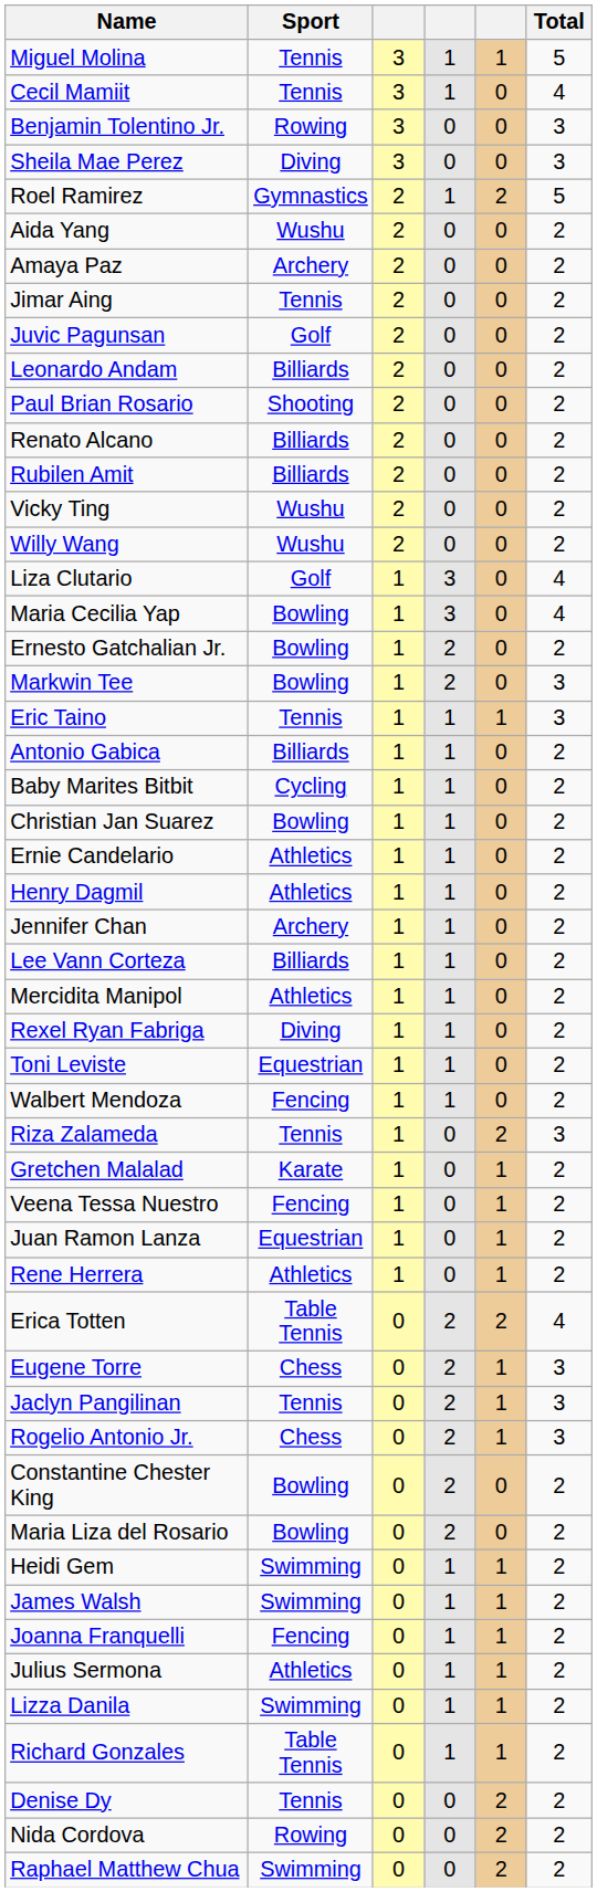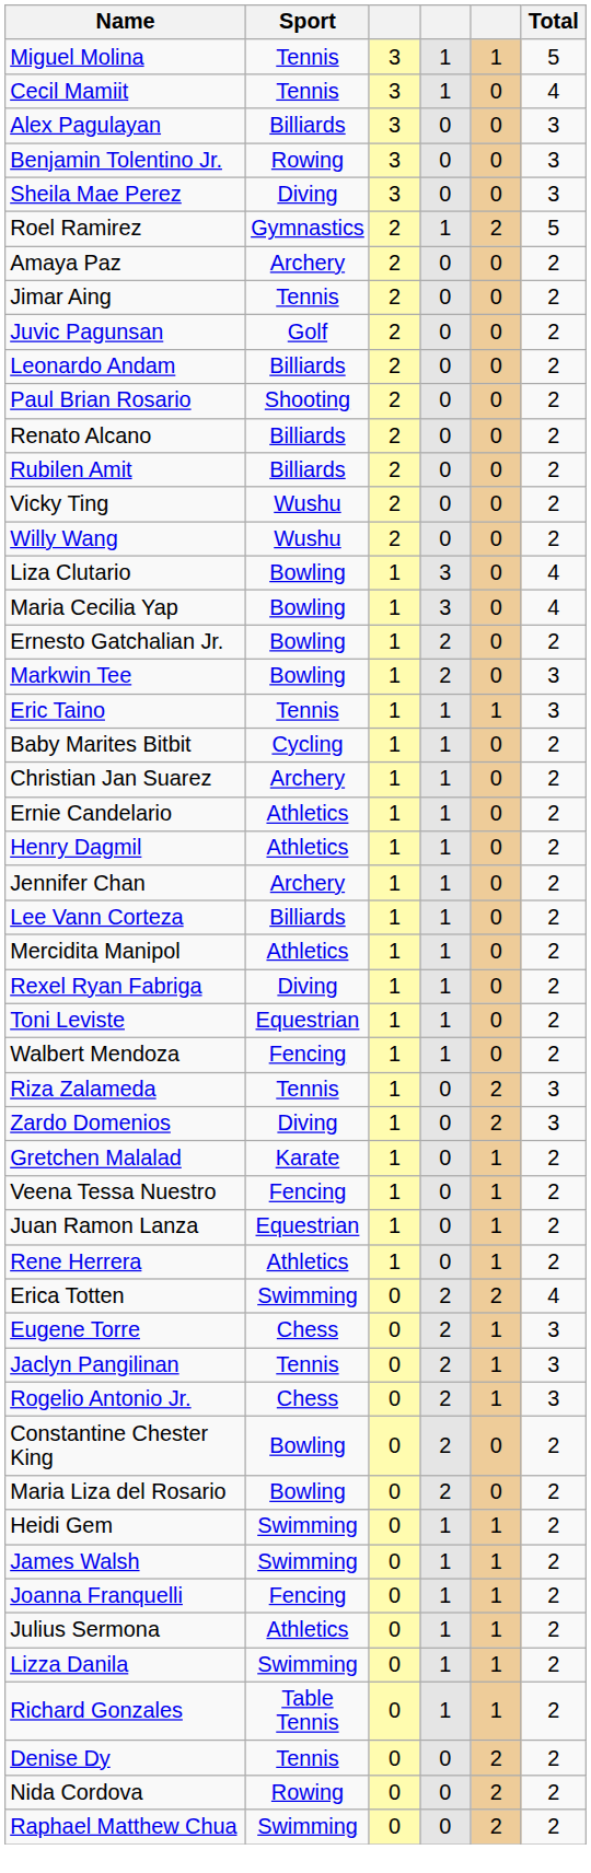+ row: Alex Pagulayan | Billiards | 3 | 0 | 0 | 3
- row: Aida Yang | Wushu | 2 | 0 | 0 | 2
Liza Clutario | Sport: Golf -> Bowling
- row: Antonio Gabica | Billiards | 1 | 1 | 0 | 2
Christian Jan Suarez | Sport: Bowling -> Archery
+ row: Zardo Domenios | Diving | 1 | 0 | 2 | 3
Erica Totten | Sport: Table Tennis -> Swimming
